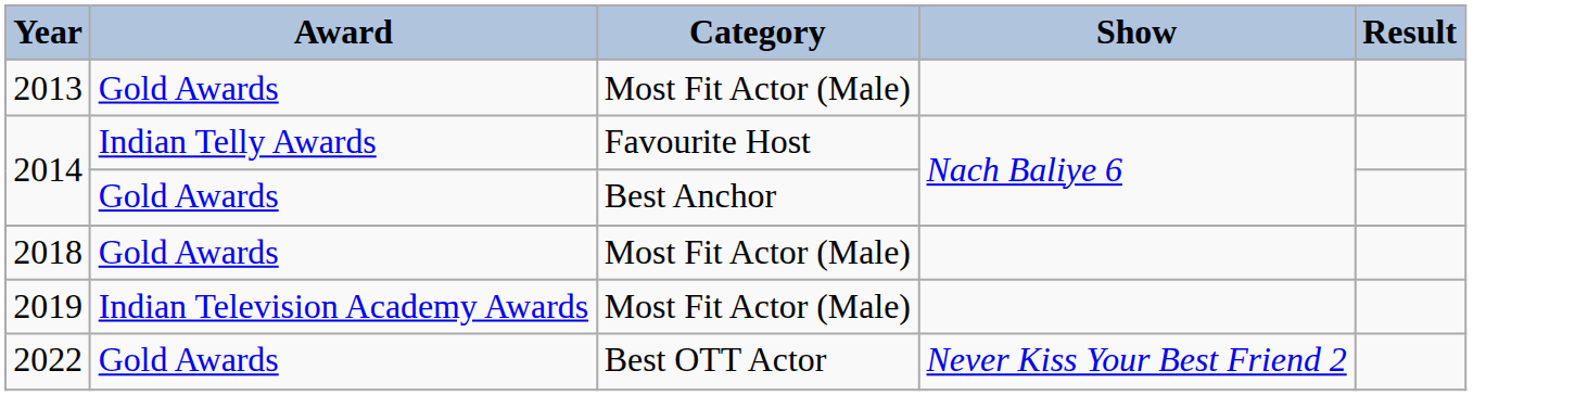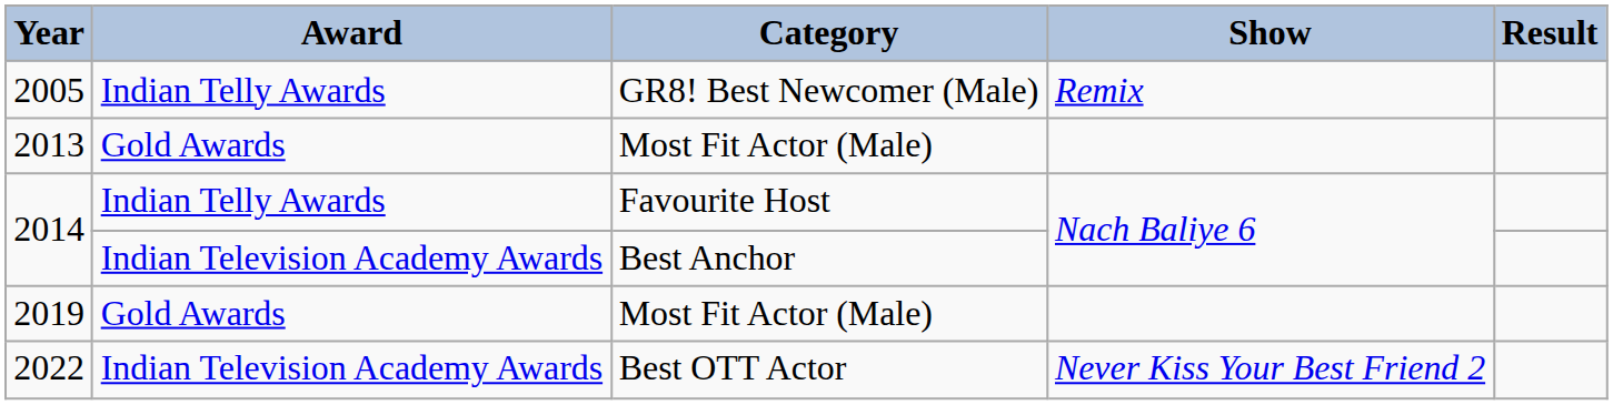+ row: 2005 | Indian Telly Awards | GR8! Best Newcomer (Male) | Remix
2014 / Best Anchor | Award: Gold Awards -> Indian Television Academy Awards
- row: 2018 | Gold Awards | Most Fit Actor (Male)
2019 | Award: Indian Television Academy Awards -> Gold Awards
2022 | Award: Gold Awards -> Indian Television Academy Awards
